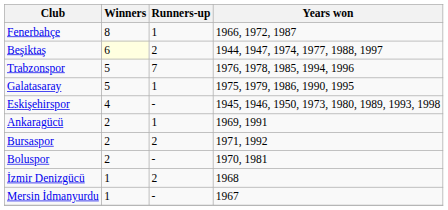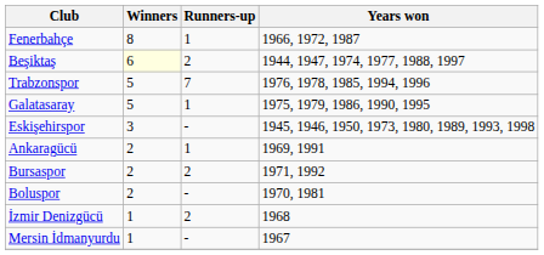Eskişehirspor | Winners: 4 -> 3
